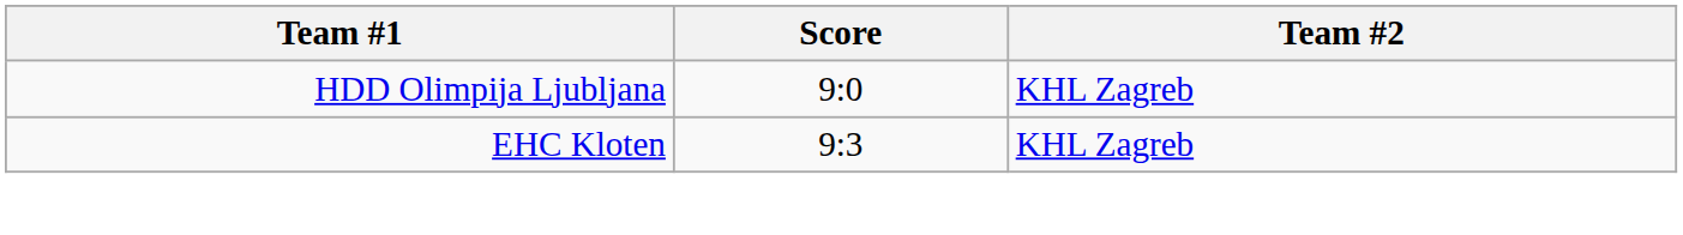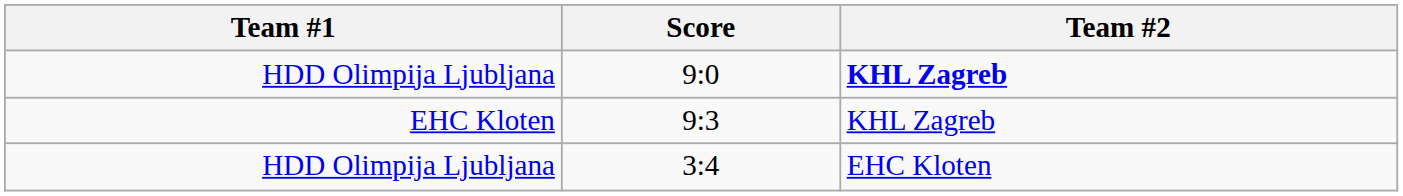9:0 | Team #2: normal -> bold
+ row: HDD Olimpija Ljubljana | 3:4 | EHC Kloten
